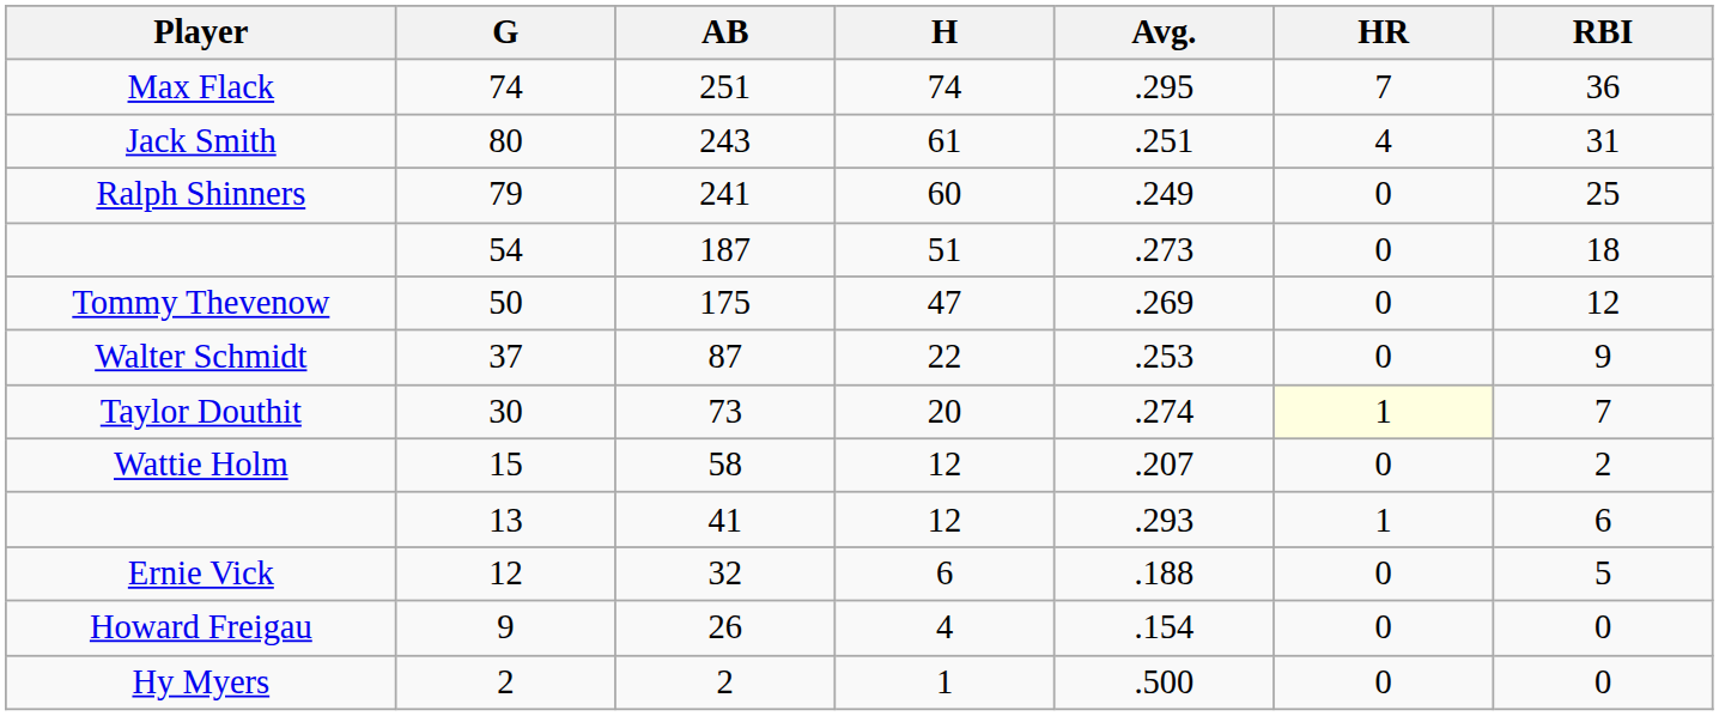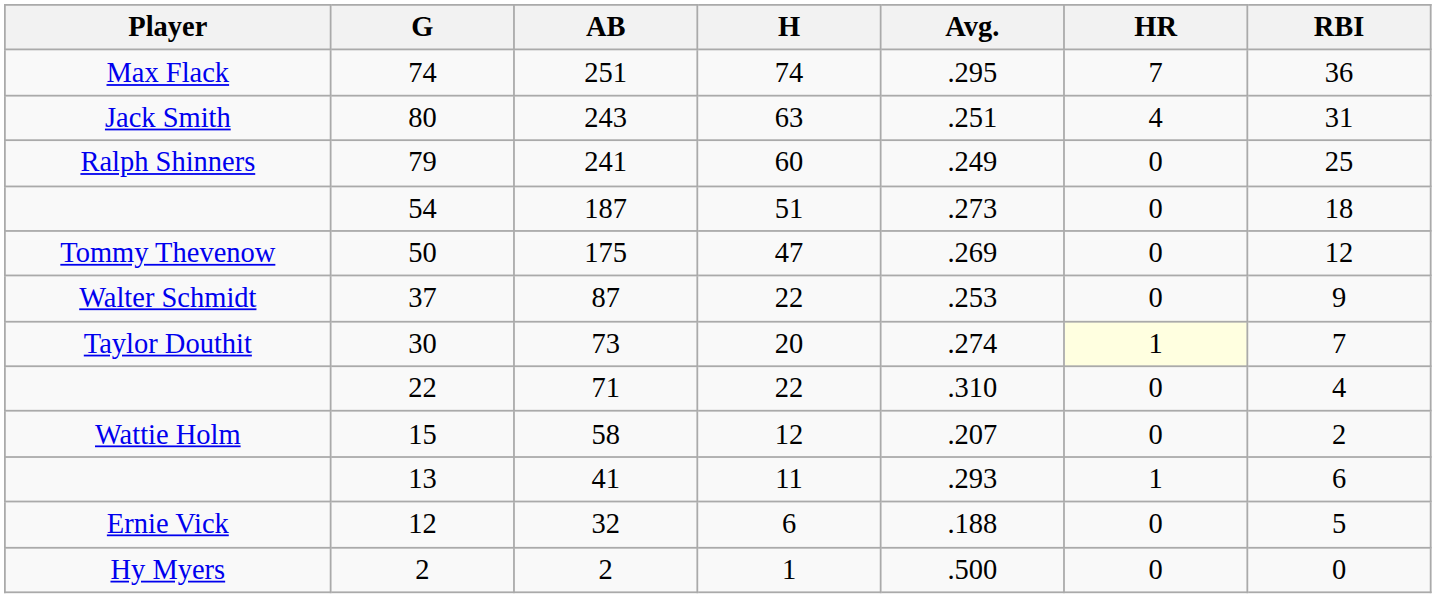243 | H: 61 -> 63
+ row: 22 | 71 | 22 | .310 | 0 | 4
41 | H: 12 -> 11
- row: Howard Freigau | 9 | 26 | 4 | .154 | 0 | 0
